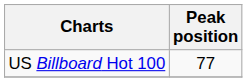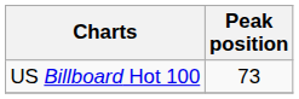US Billboard Hot 100 | Peak position: 77 -> 73
